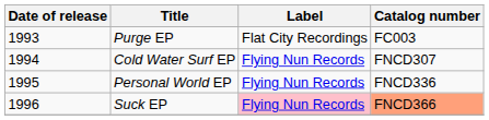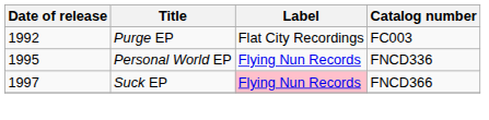Purge EP | Date of release: 1993 -> 1992
- row: 1994 | Cold Water Surf EP | Flying Nun Records | FNCD307
Suck EP | Date of release: 1996 -> 1997
Suck EP | Catalog number: lightsalmon background -> no background
